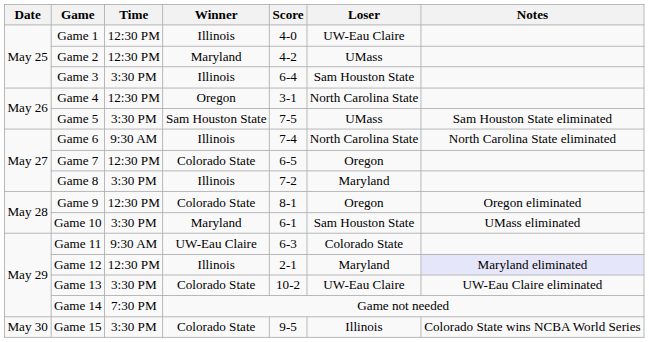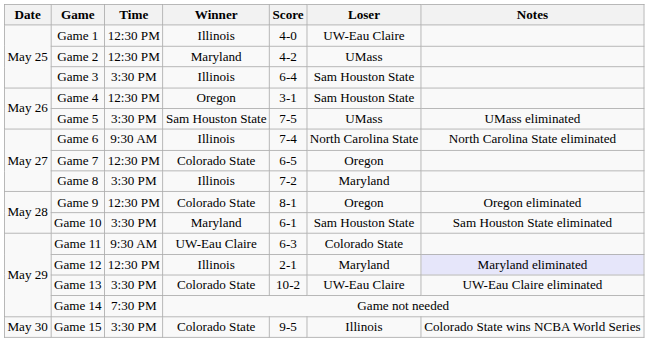Game 4 | Loser: North Carolina State -> Sam Houston State
Game 5 | Notes: Sam Houston State eliminated -> UMass eliminated
Game 10 | Notes: UMass eliminated -> Sam Houston State eliminated
